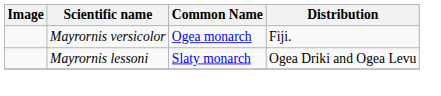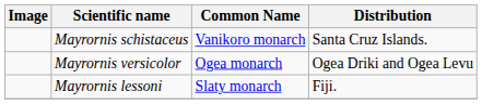+ row: Mayrornis schistaceus | Vanikoro monarch | Santa Cruz Islands.
Mayrornis versicolor | Distribution: Fiji. -> Ogea Driki and Ogea Levu
Mayrornis lessoni | Distribution: Ogea Driki and Ogea Levu -> Fiji.
